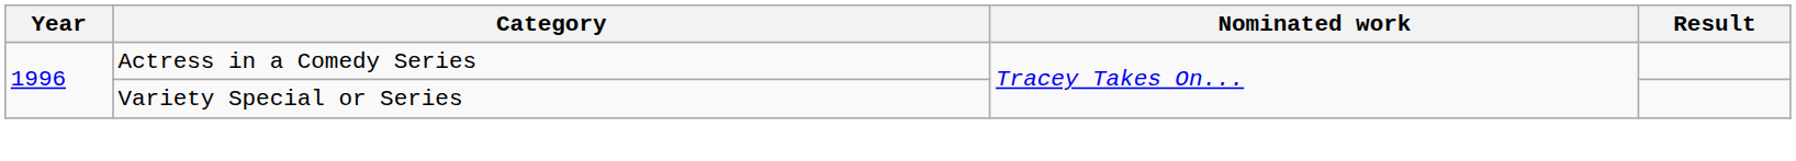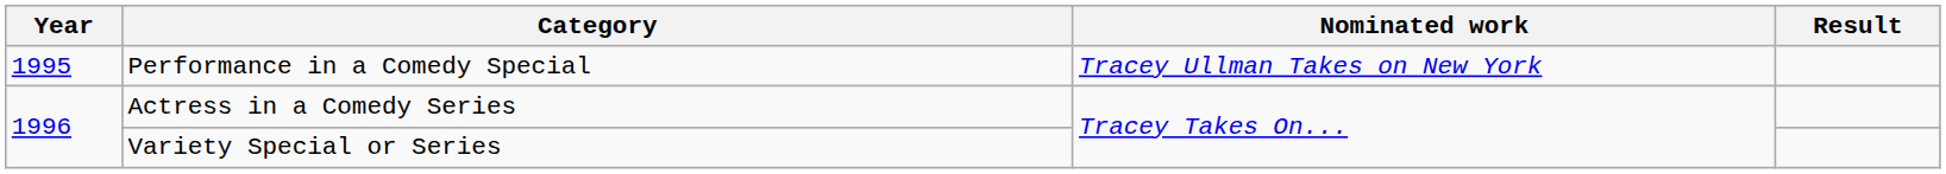+ row: 1995 | Performance in a Comedy Special | Tracey Ullman Takes on New York
